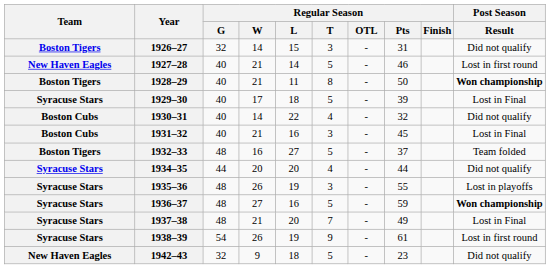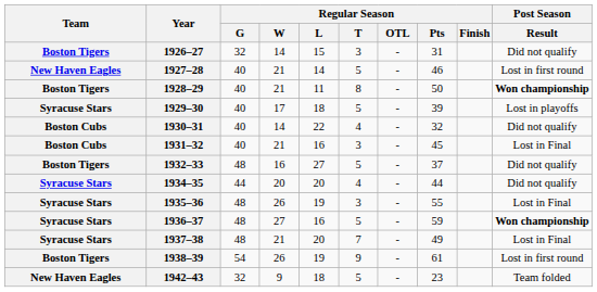1929–30 | Post Season / Result: Lost in Final -> Lost in playoffs
1932–33 | Post Season / Result: Team folded -> Did not qualify
1935–36 | Post Season / Result: Lost in playoffs -> Lost in Final
1938–39 | Team: Syracuse Stars -> Boston Tigers
1942–43 | Post Season / Result: Did not qualify -> Team folded
